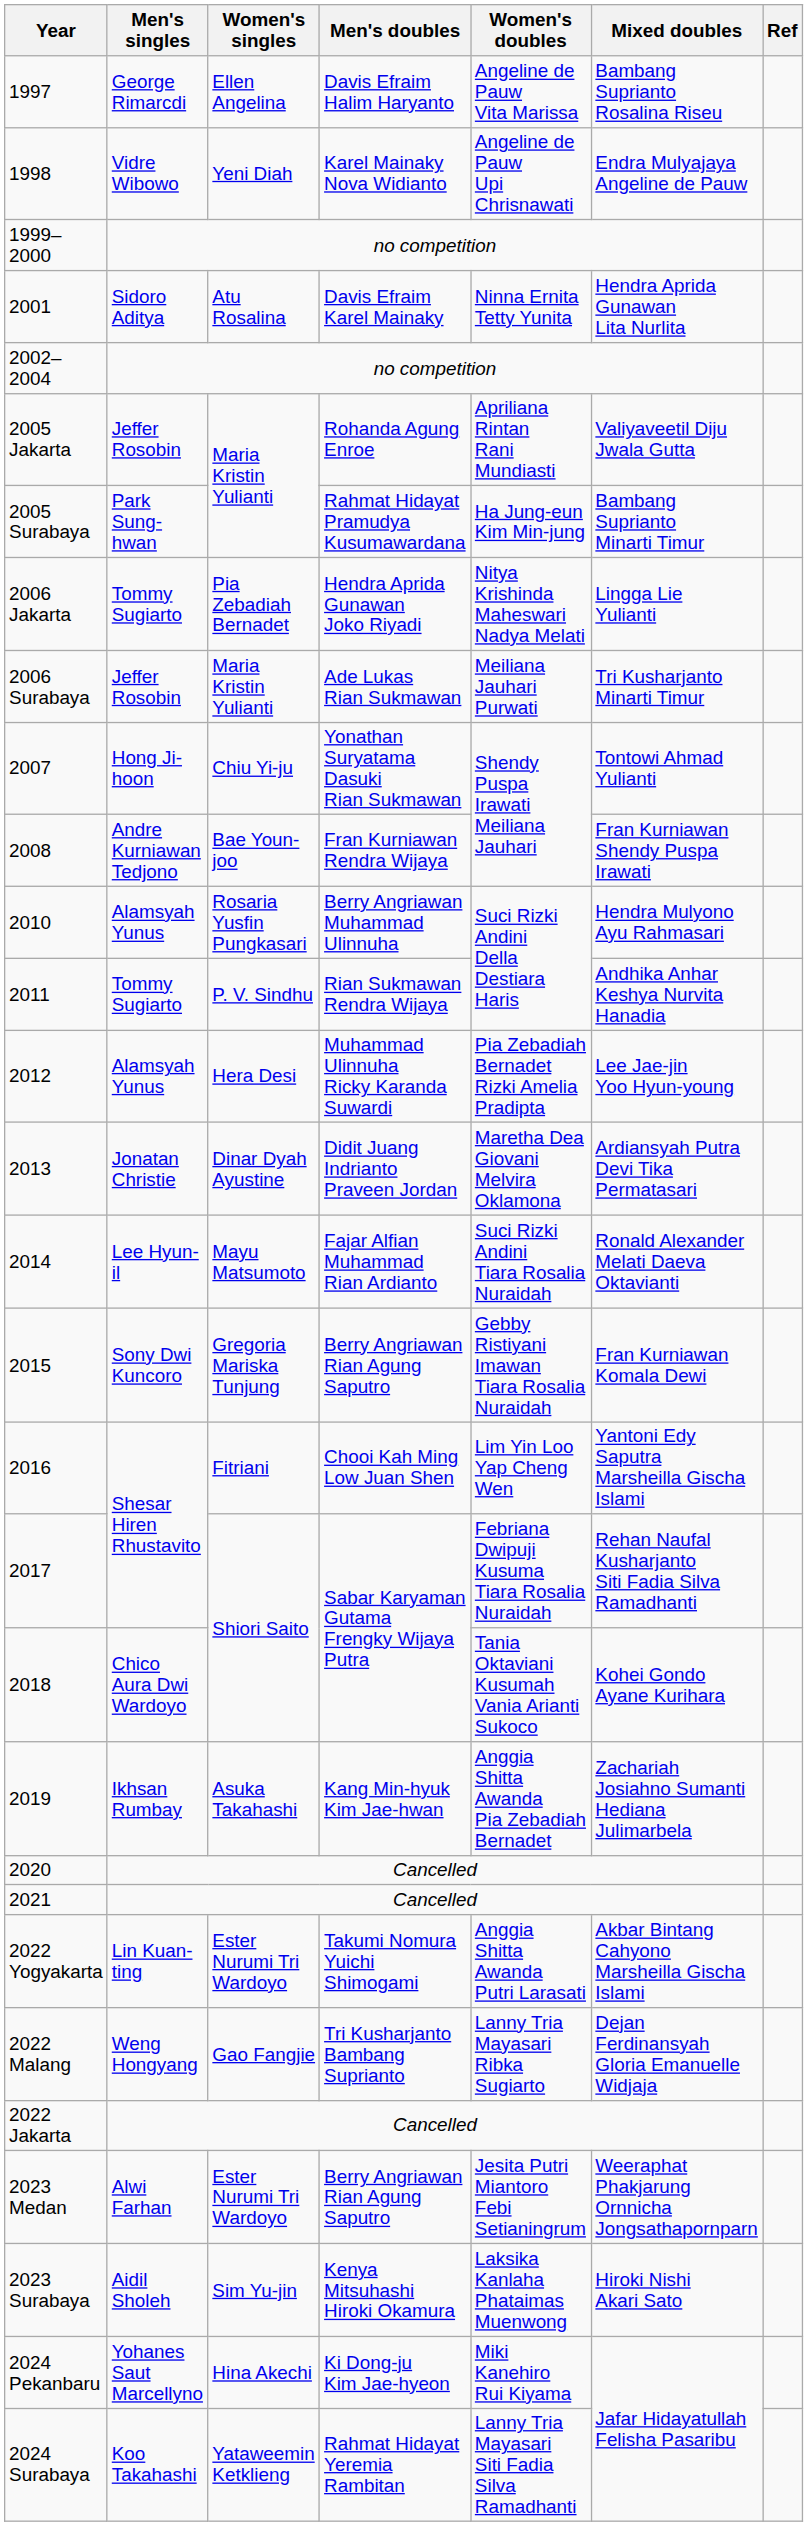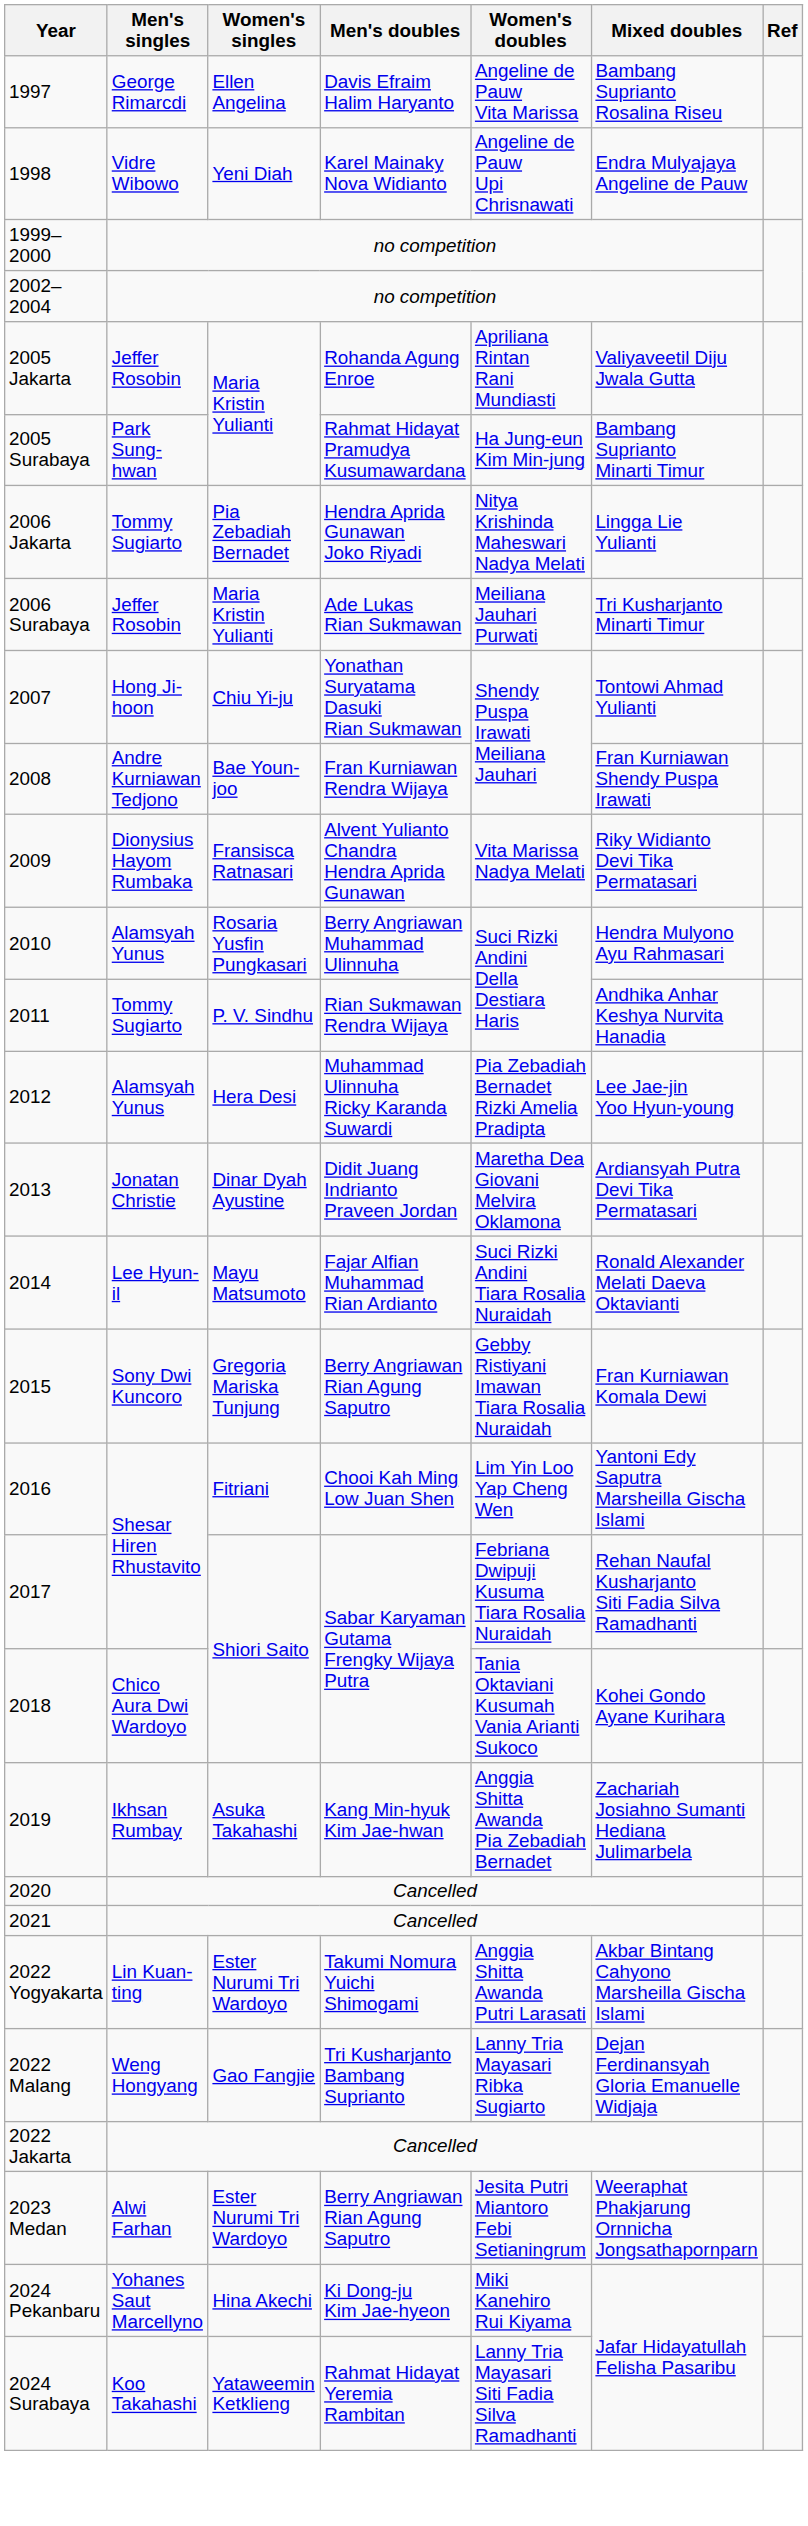- row: 2001 | Sidoro Aditya | Atu Rosalina | Davis Efraim Karel Mainaky | Ninna Ernita Tetty Yunita | Hendra Aprida Gunawan Lita Nurlita
+ row: 2009 | Dionysius Hayom Rumbaka | Fransisca Ratnasari | Alvent Yulianto Chandra Hendra Aprida Gunawan | Vita Marissa Nadya Melati | Riky Widianto Devi Tika Permatasari
- row: 2023 Surabaya | Aidil Sholeh | Sim Yu-jin | Kenya Mitsuhashi Hiroki Okamura | Laksika Kanlaha Phataimas Muenwong | Hiroki Nishi Akari Sato
